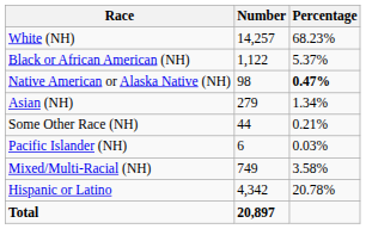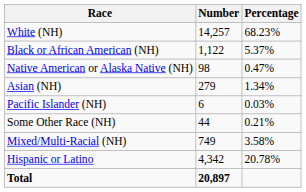Native American or Alaska Native (NH) | Percentage: bold -> normal
rows swapped: Pacific Islander (NH) <-> Some Other Race (NH)
